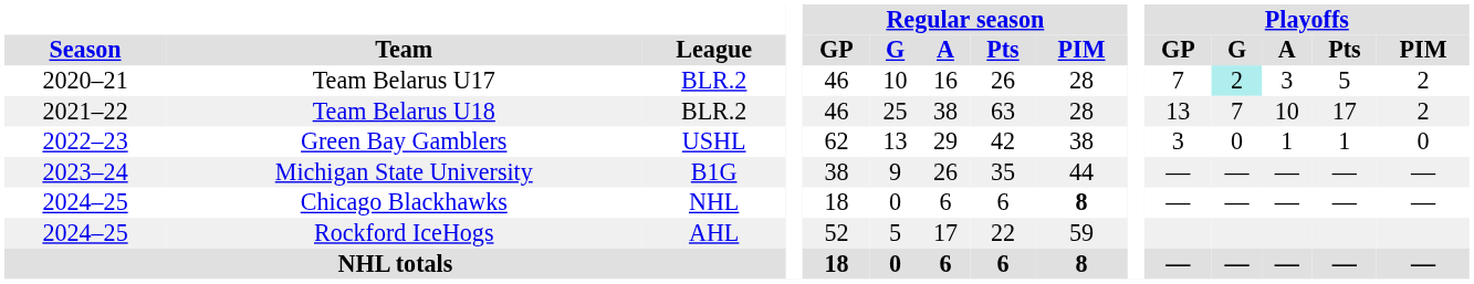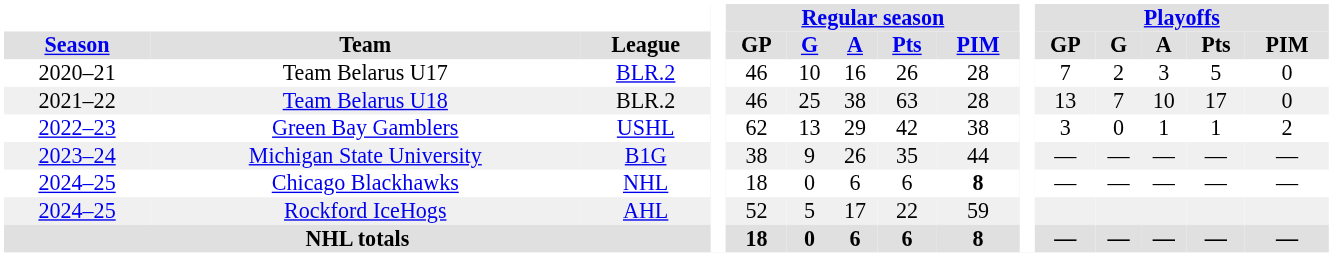Team Belarus U17 | Playoffs / G: paleturquoise background -> no background
Team Belarus U17 | Playoffs / PIM: 2 -> 0
Team Belarus U18 | Playoffs / PIM: 2 -> 0
Green Bay Gamblers | Playoffs / PIM: 0 -> 2
